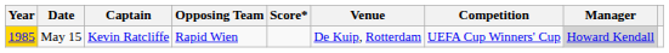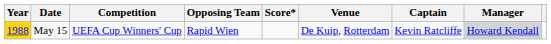columns swapped: Competition <-> Captain
May 15 | Year: 1985 -> 1988
